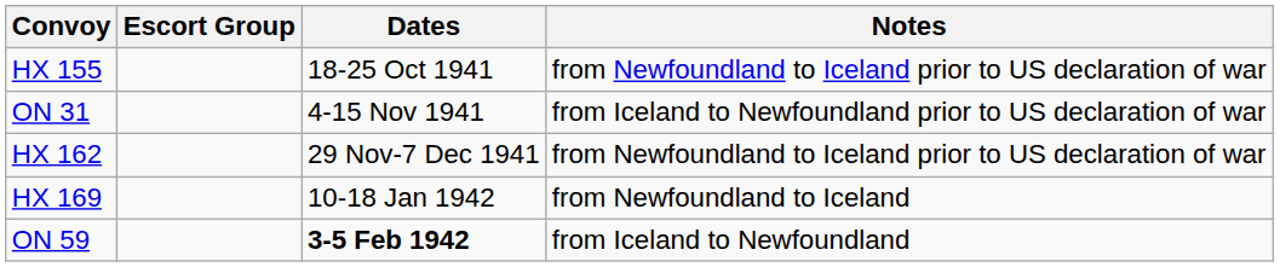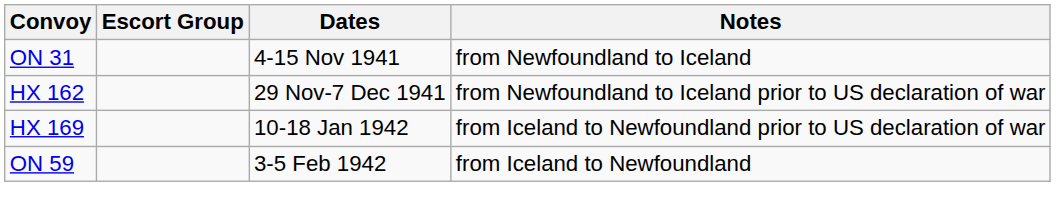- row: HX 155 | 18-25 Oct 1941 | from Newfoundland to Iceland prior to US declaration of war
ON 31 | Notes: from Iceland to Newfoundland prior to US declaration of war -> from Newfoundland to Iceland
HX 169 | Notes: from Newfoundland to Iceland -> from Iceland to Newfoundland prior to US declaration of war
ON 59 | Dates: bold -> normal
